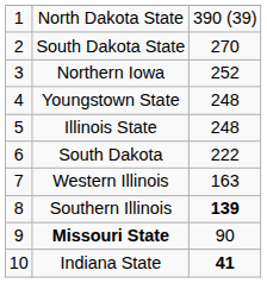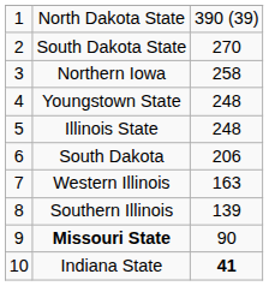Northern Iowa | column 3: 252 -> 258
South Dakota | column 3: 222 -> 206
Southern Illinois | column 3: bold -> normal
